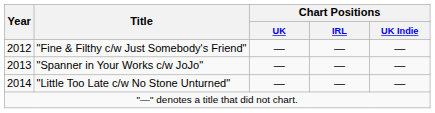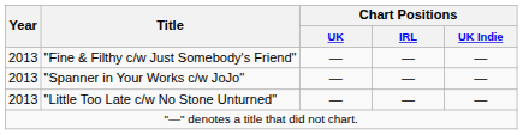"Fine & Filthy c/w Just Somebody's Friend" | Year: 2012 -> 2013
"Little Too Late c/w No Stone Unturned" | Year: 2014 -> 2013
